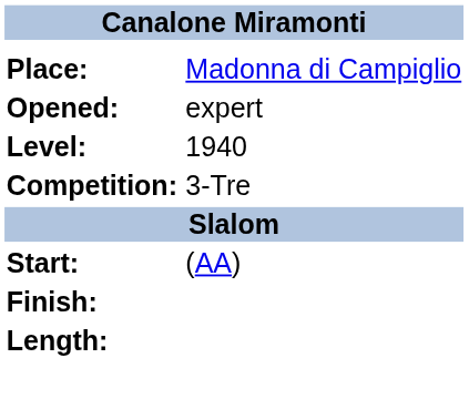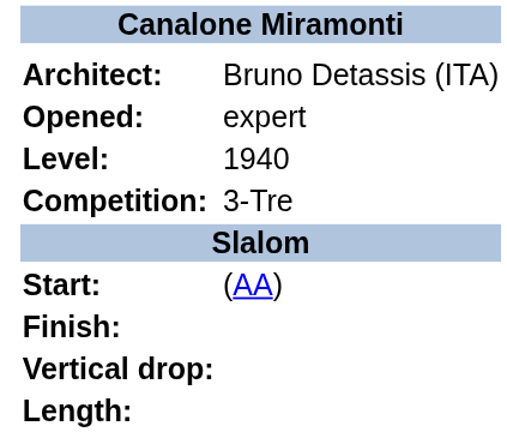- row: Place: | Madonna di Campiglio
+ row: Architect: | Bruno Detassis (ITA)
+ row: Vertical drop:
